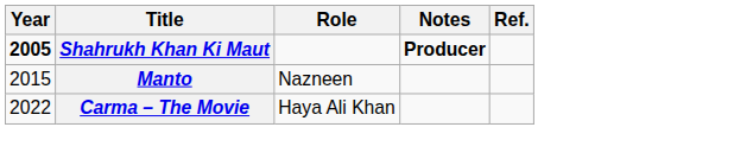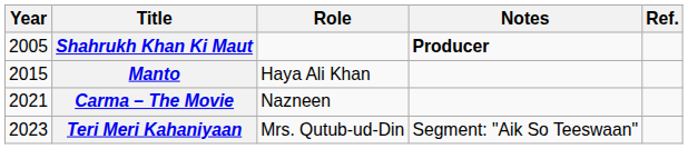Shahrukh Khan Ki Maut | Year: bold -> normal
Manto | Role: Nazneen -> Haya Ali Khan
Carma – The Movie | Year: 2022 -> 2021
Carma – The Movie | Role: Haya Ali Khan -> Nazneen
+ row: 2023 | Teri Meri Kahaniyaan | Mrs. Qutub-ud-Din | Segment: "Aik So Teeswaan"
